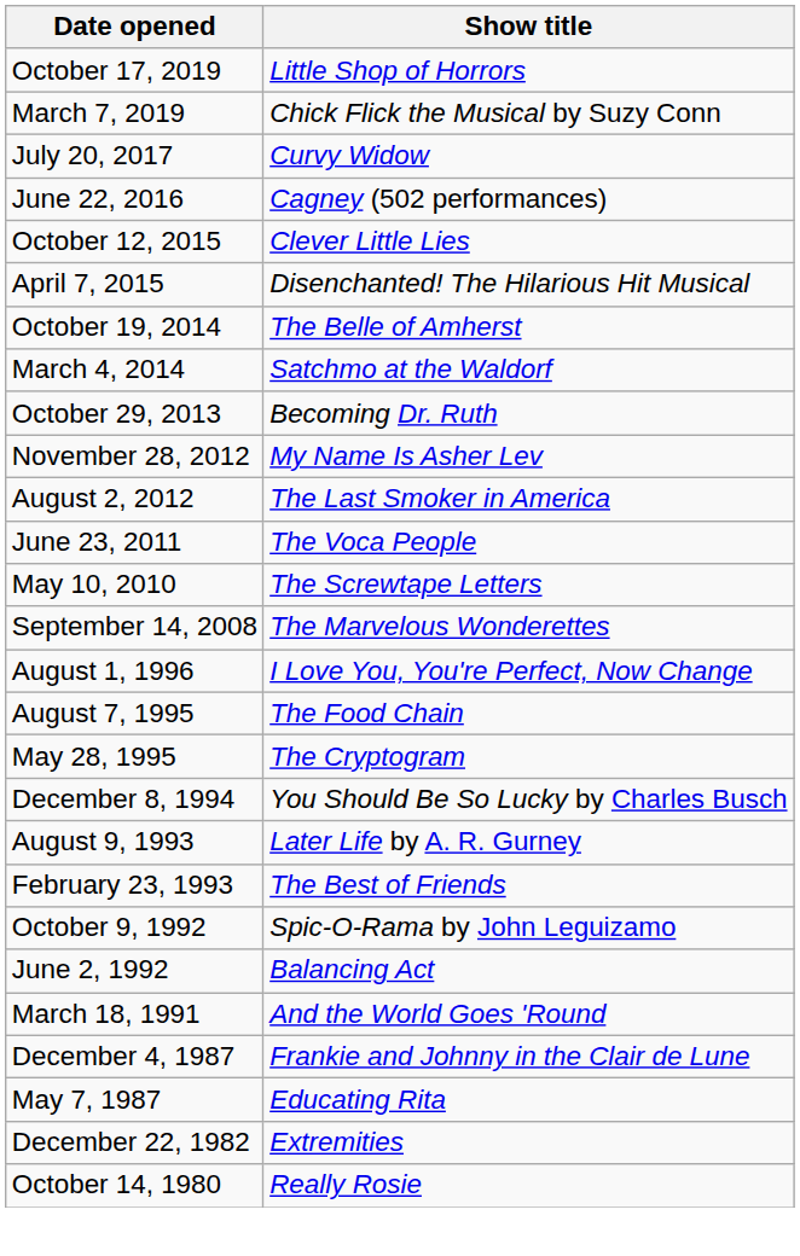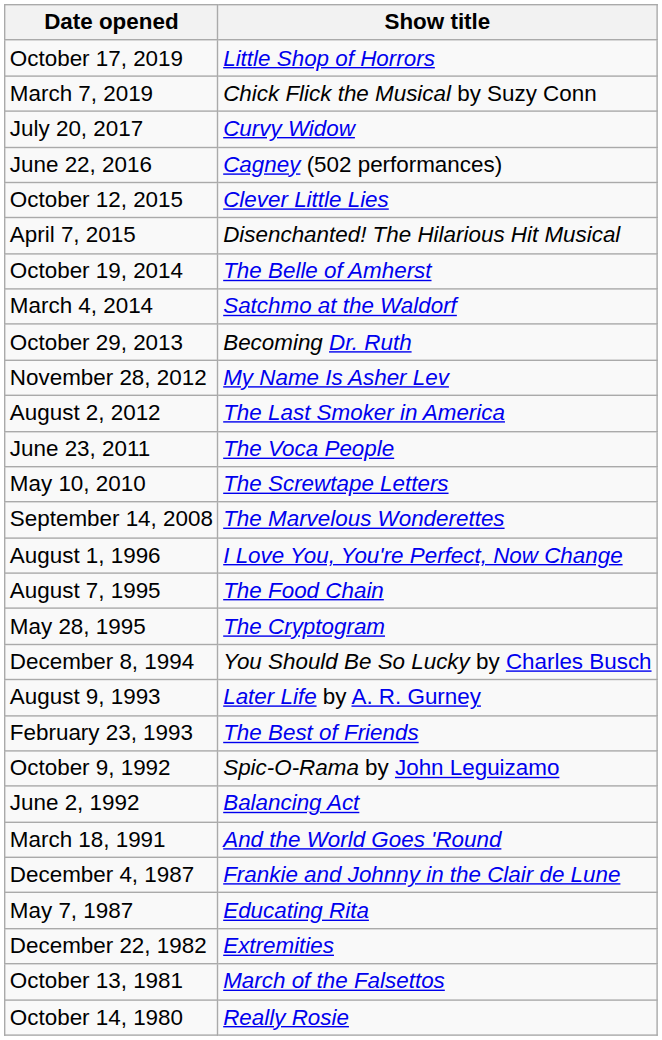+ row: October 13, 1981 | March of the Falsettos
